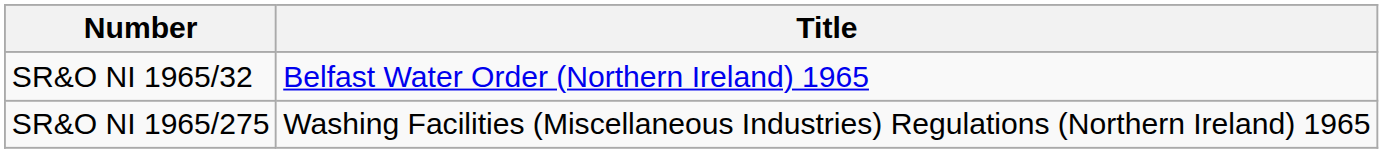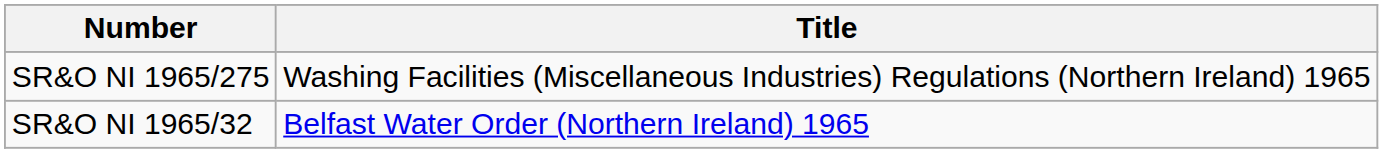rows swapped: SR&O NI 1965/32 <-> SR&O NI 1965/275
